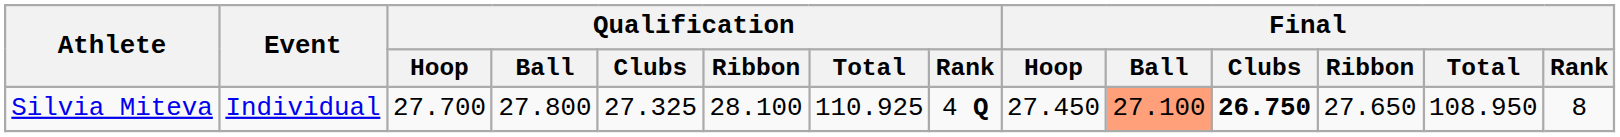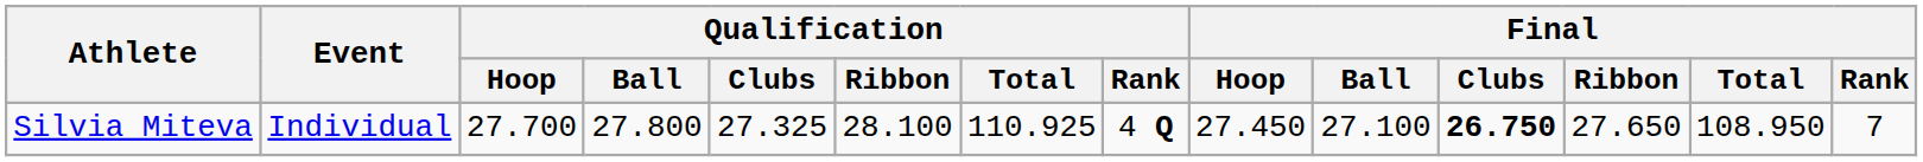Silvia Miteva | Final / Ball: lightsalmon background -> no background
Silvia Miteva | Final / Rank: 8 -> 7
